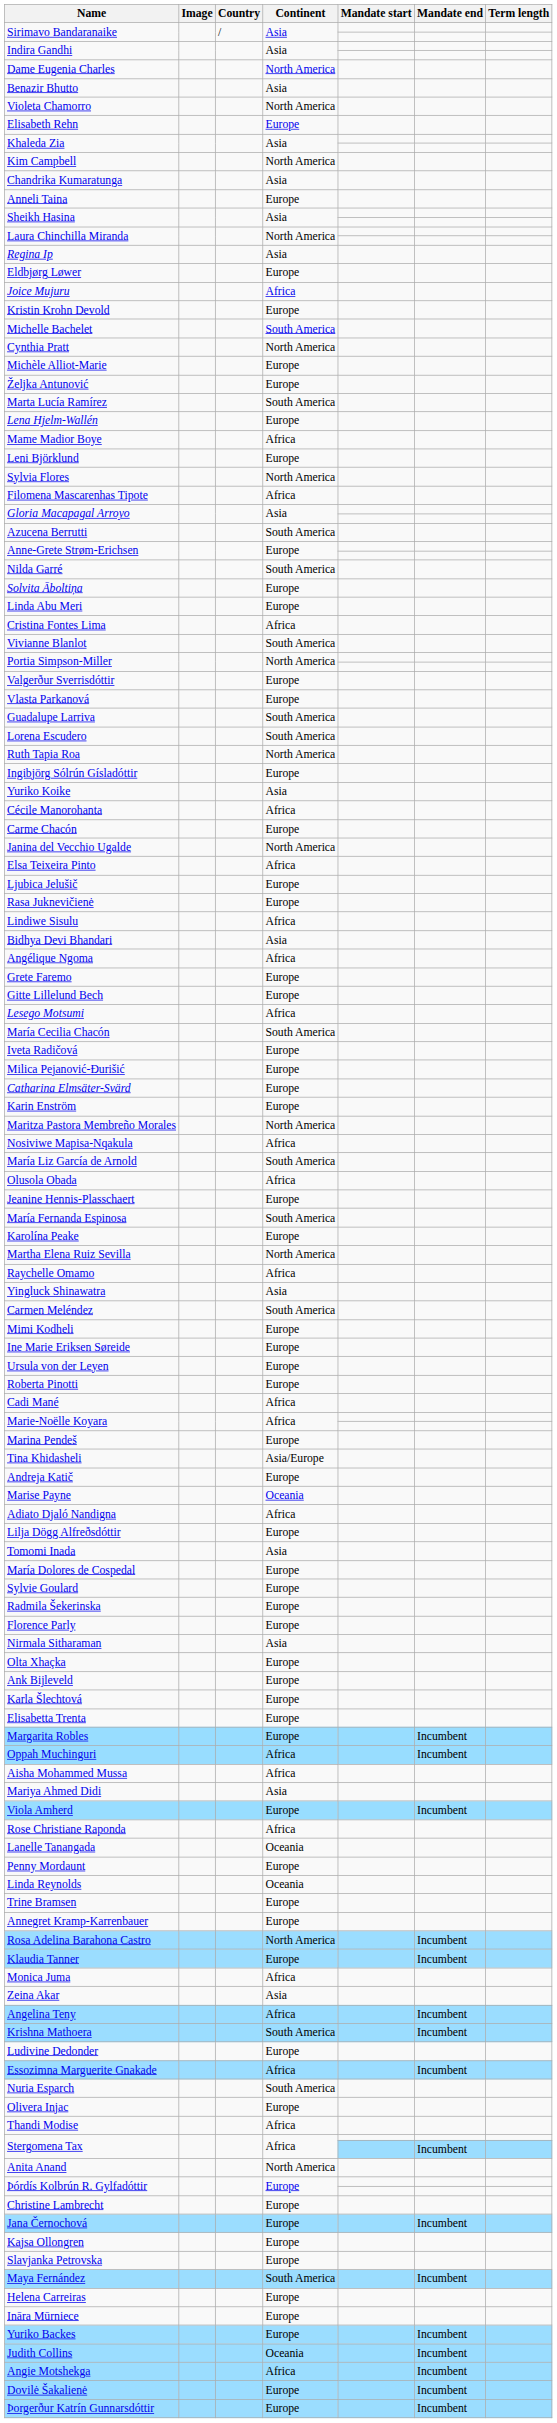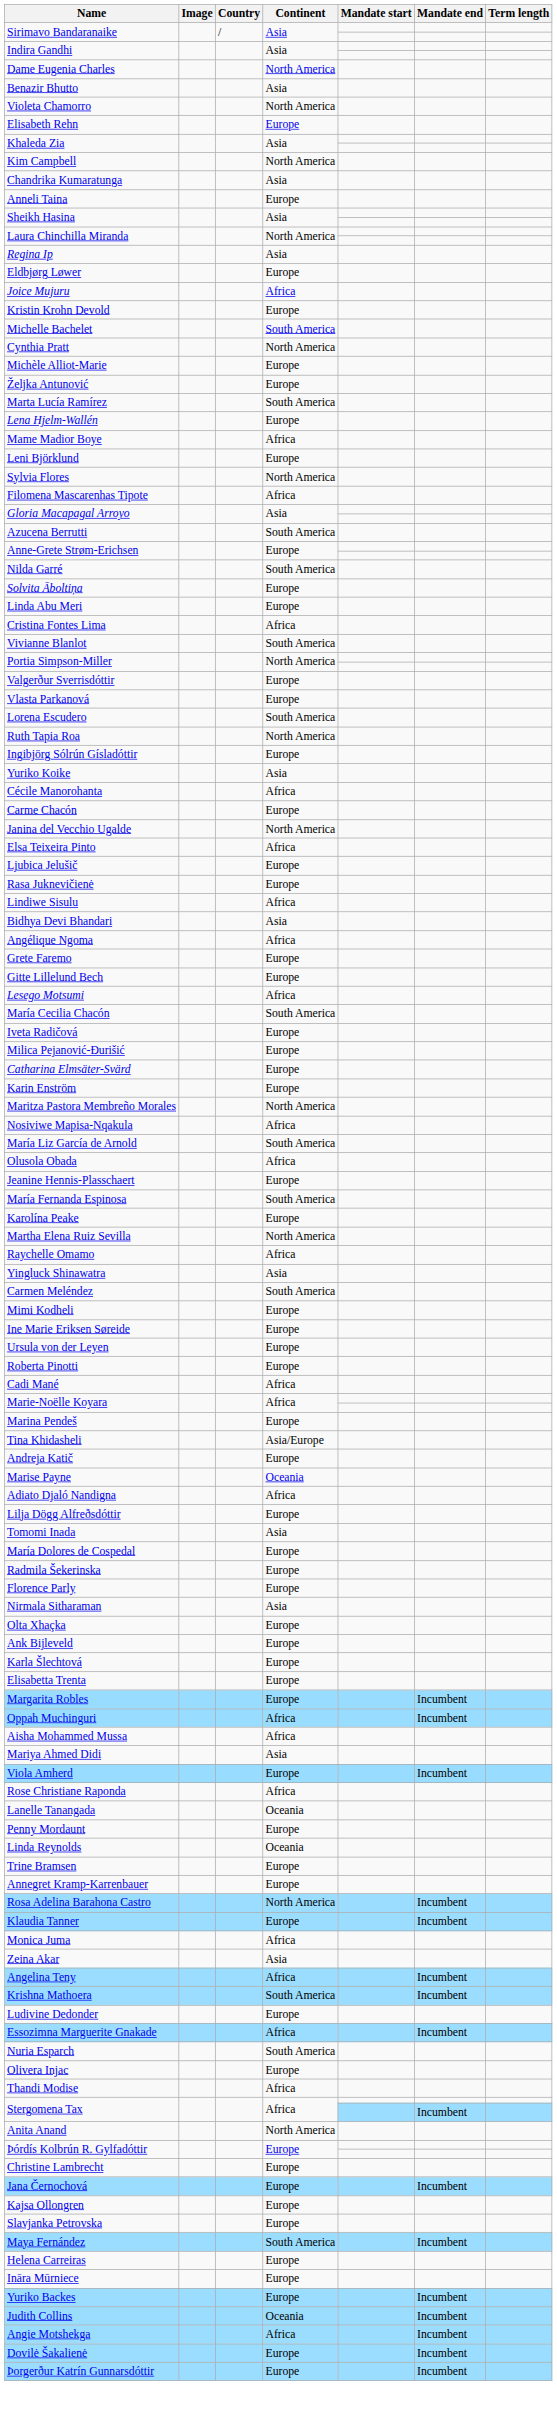- row: Guadalupe Larriva | South America
- row: Sylvie Goulard | Europe
